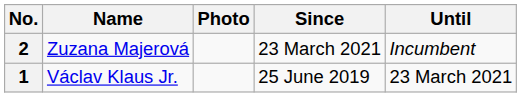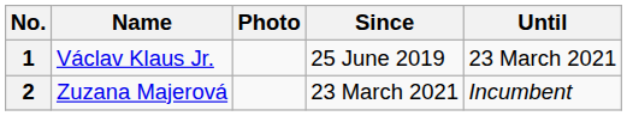rows swapped: 1 <-> 2
